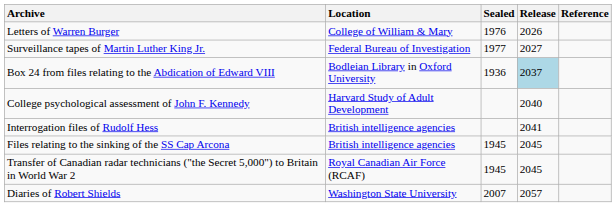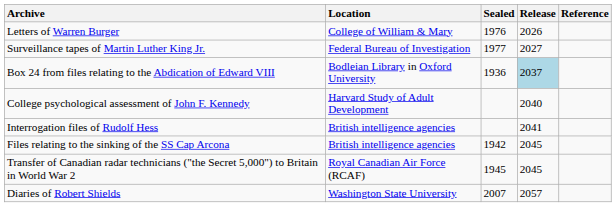Files relating to the sinking of the SS Cap Arcona | Sealed: 1945 -> 1942
